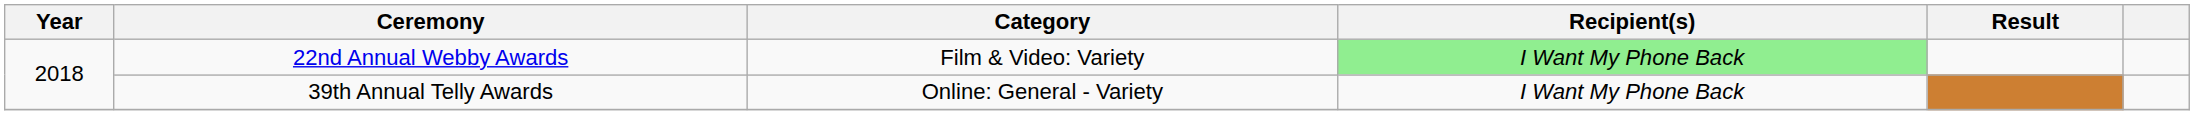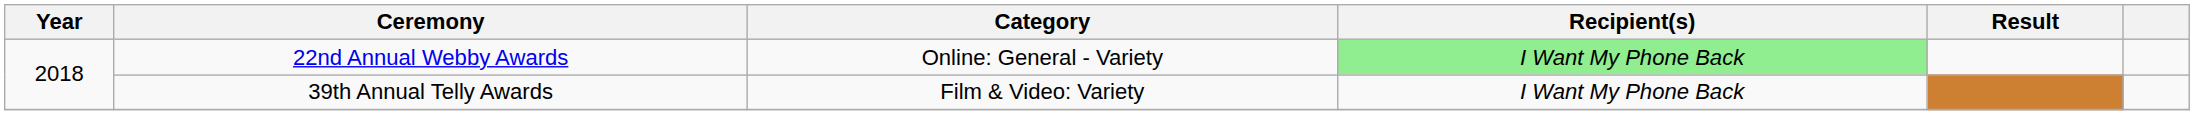22nd Annual Webby Awards | Category: Film & Video: Variety -> Online: General - Variety
39th Annual Telly Awards | Category: Online: General - Variety -> Film & Video: Variety
